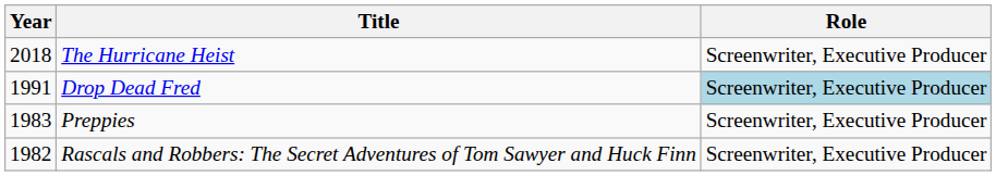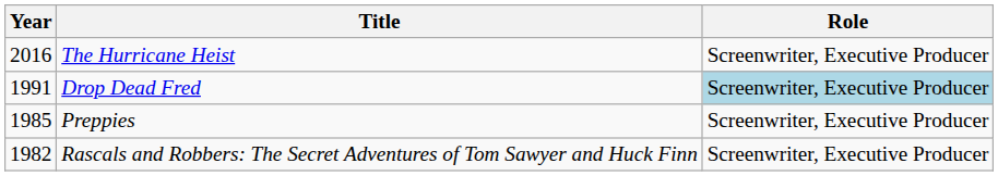The Hurricane Heist | Year: 2018 -> 2016
Preppies | Year: 1983 -> 1985
